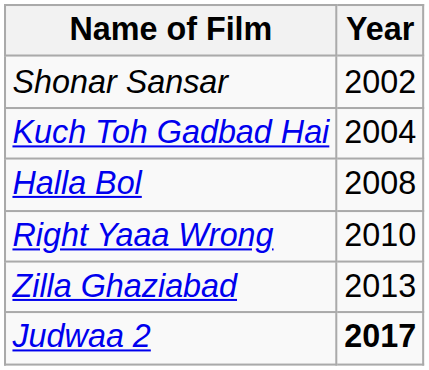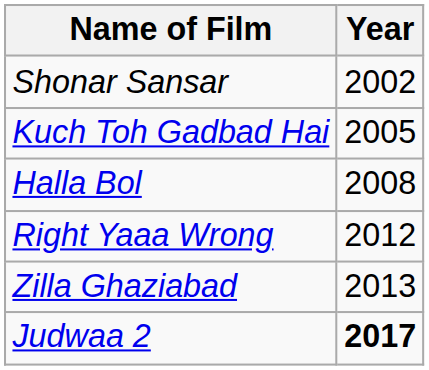Kuch Toh Gadbad Hai | Year: 2004 -> 2005
Right Yaaa Wrong | Year: 2010 -> 2012
